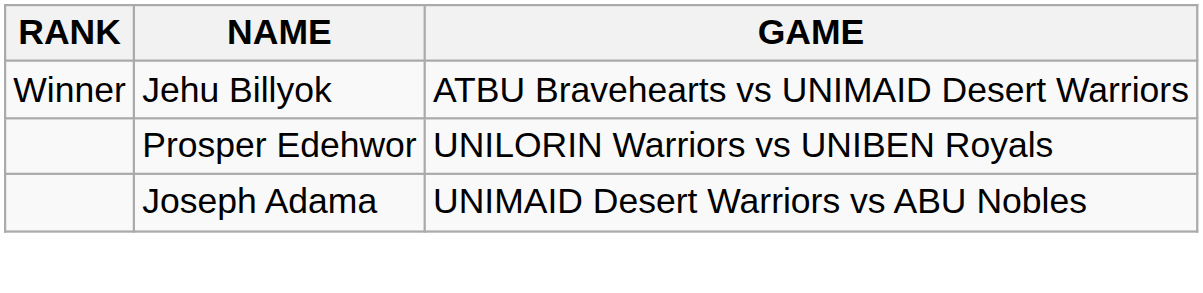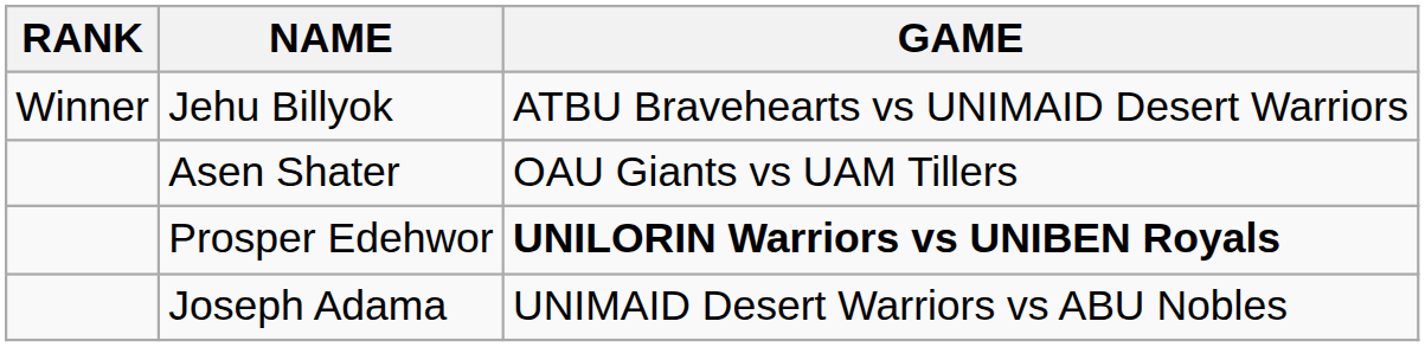+ row: Asen Shater | OAU Giants vs UAM Tillers
Prosper Edehwor | GAME: normal -> bold
